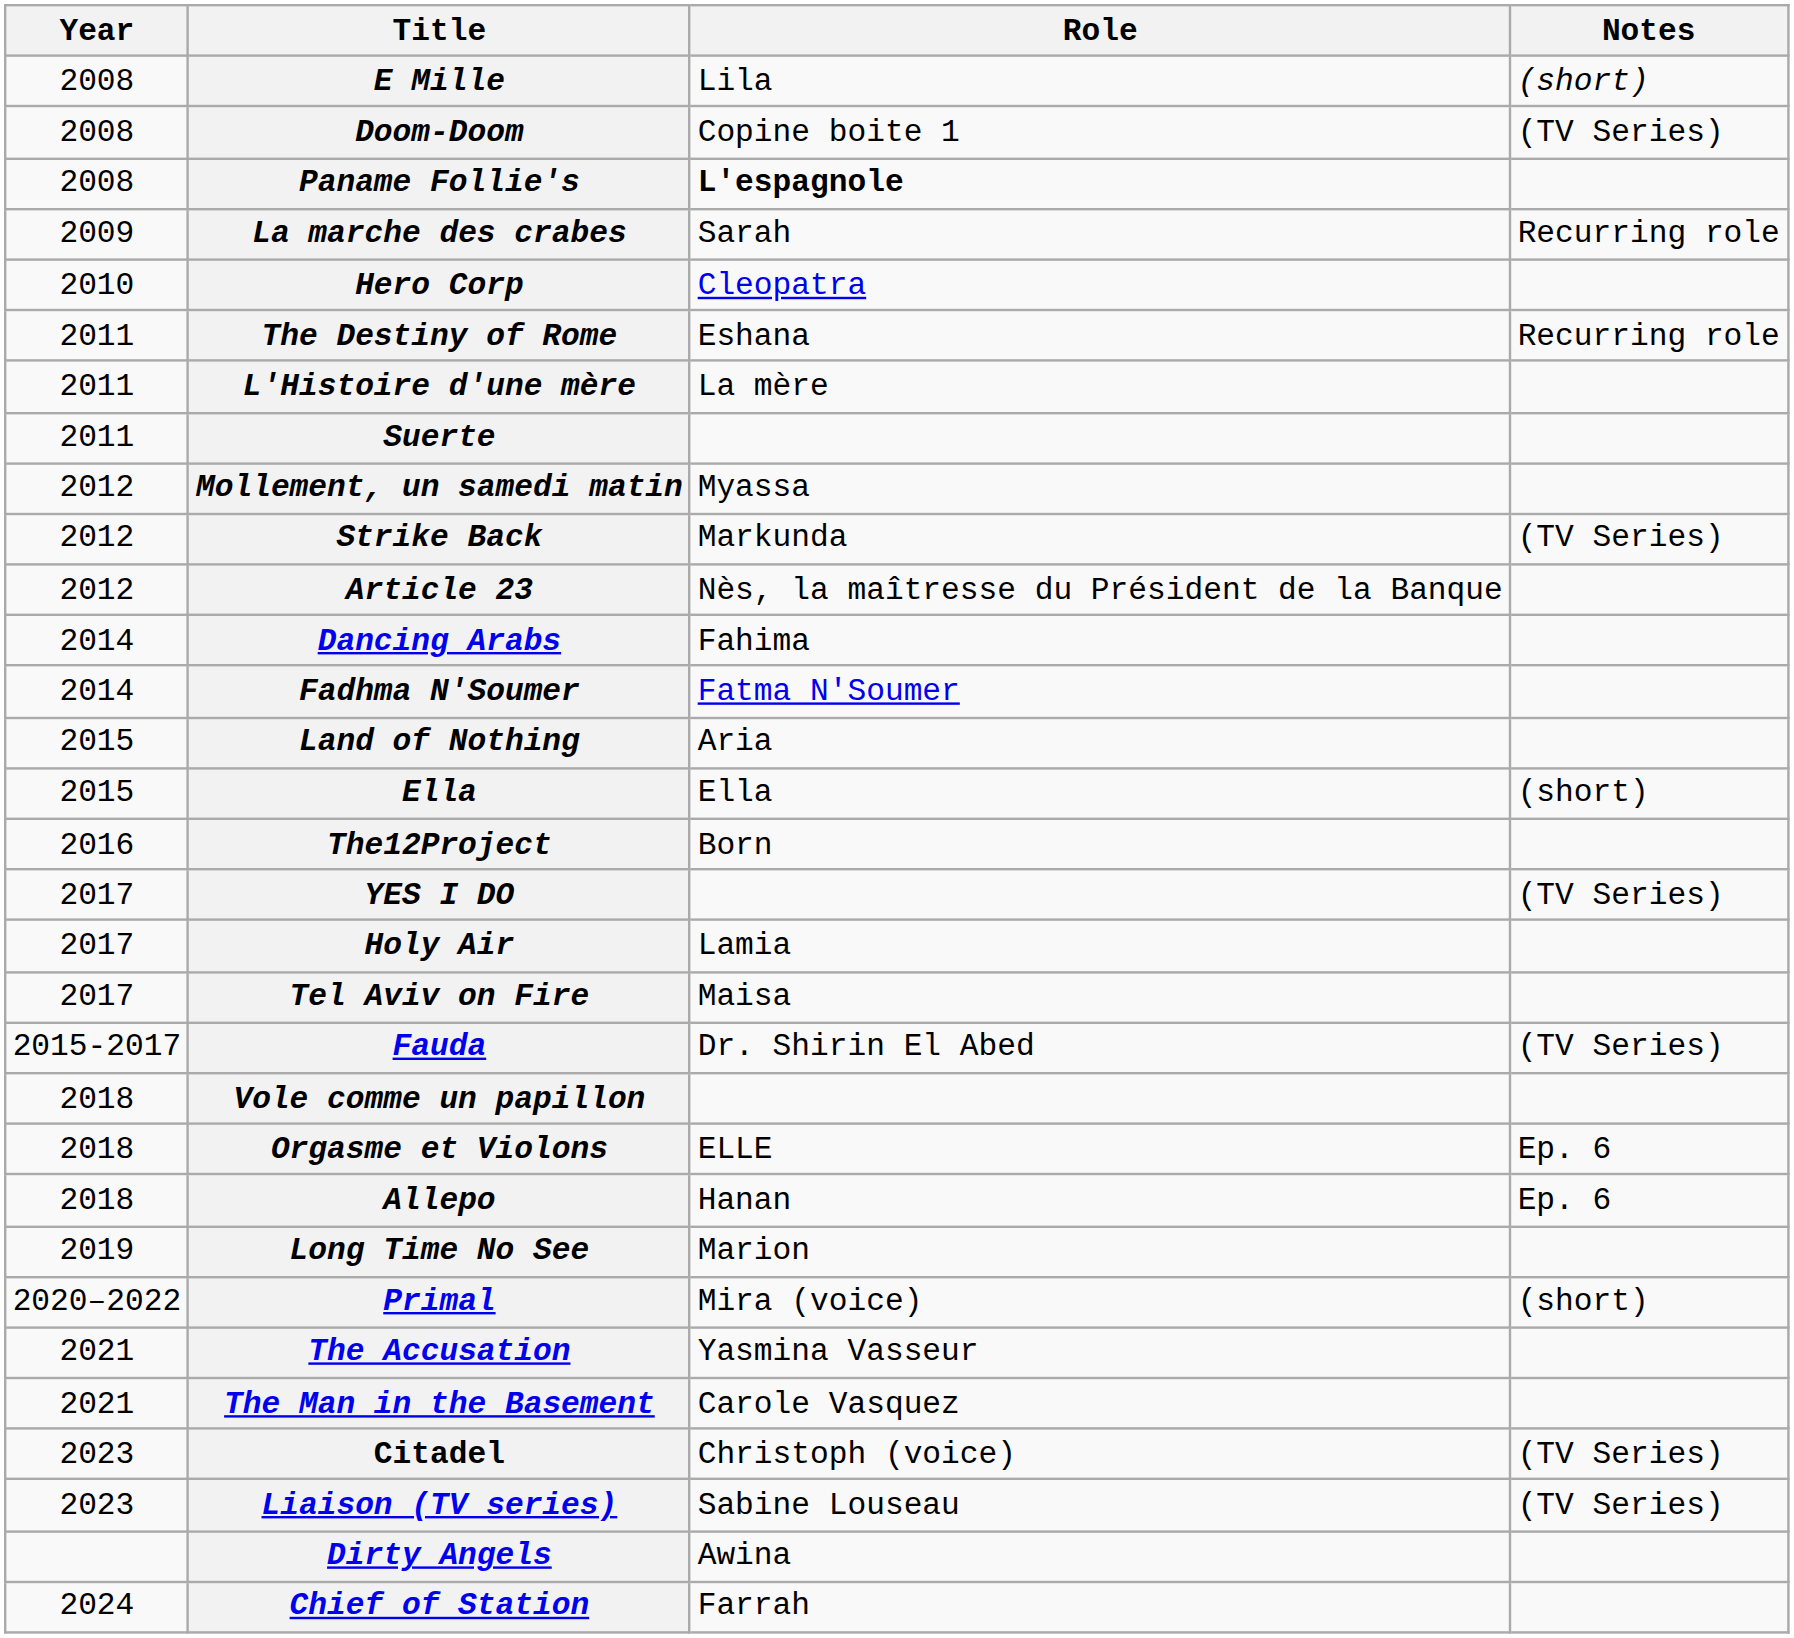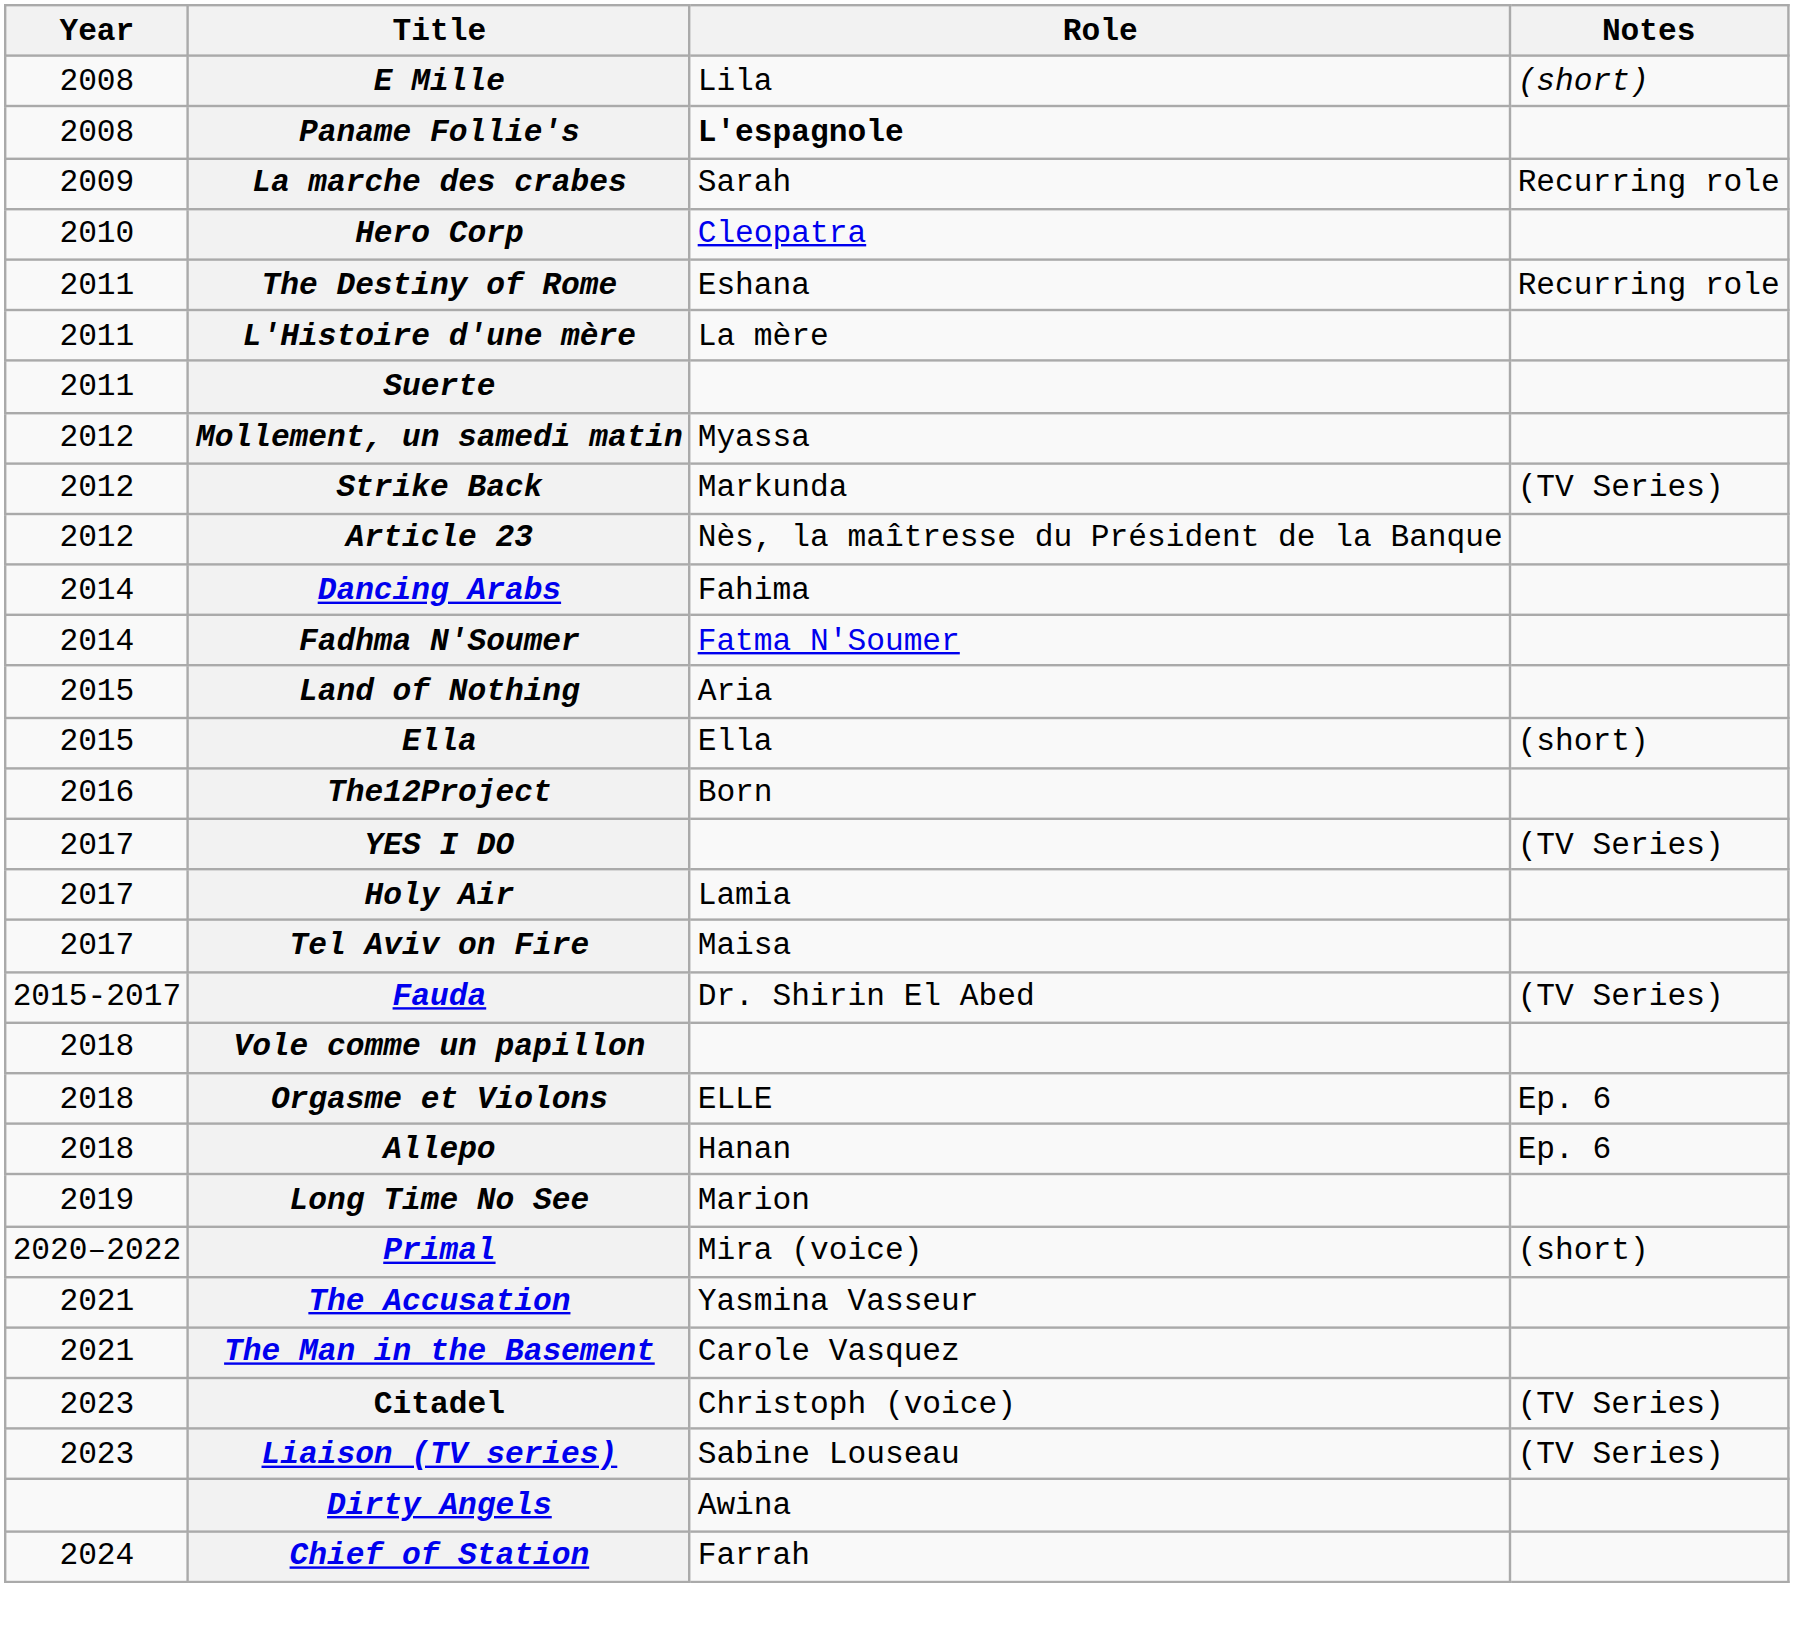- row: 2008 | Doom-Doom | Copine boite 1 | (TV Series)
